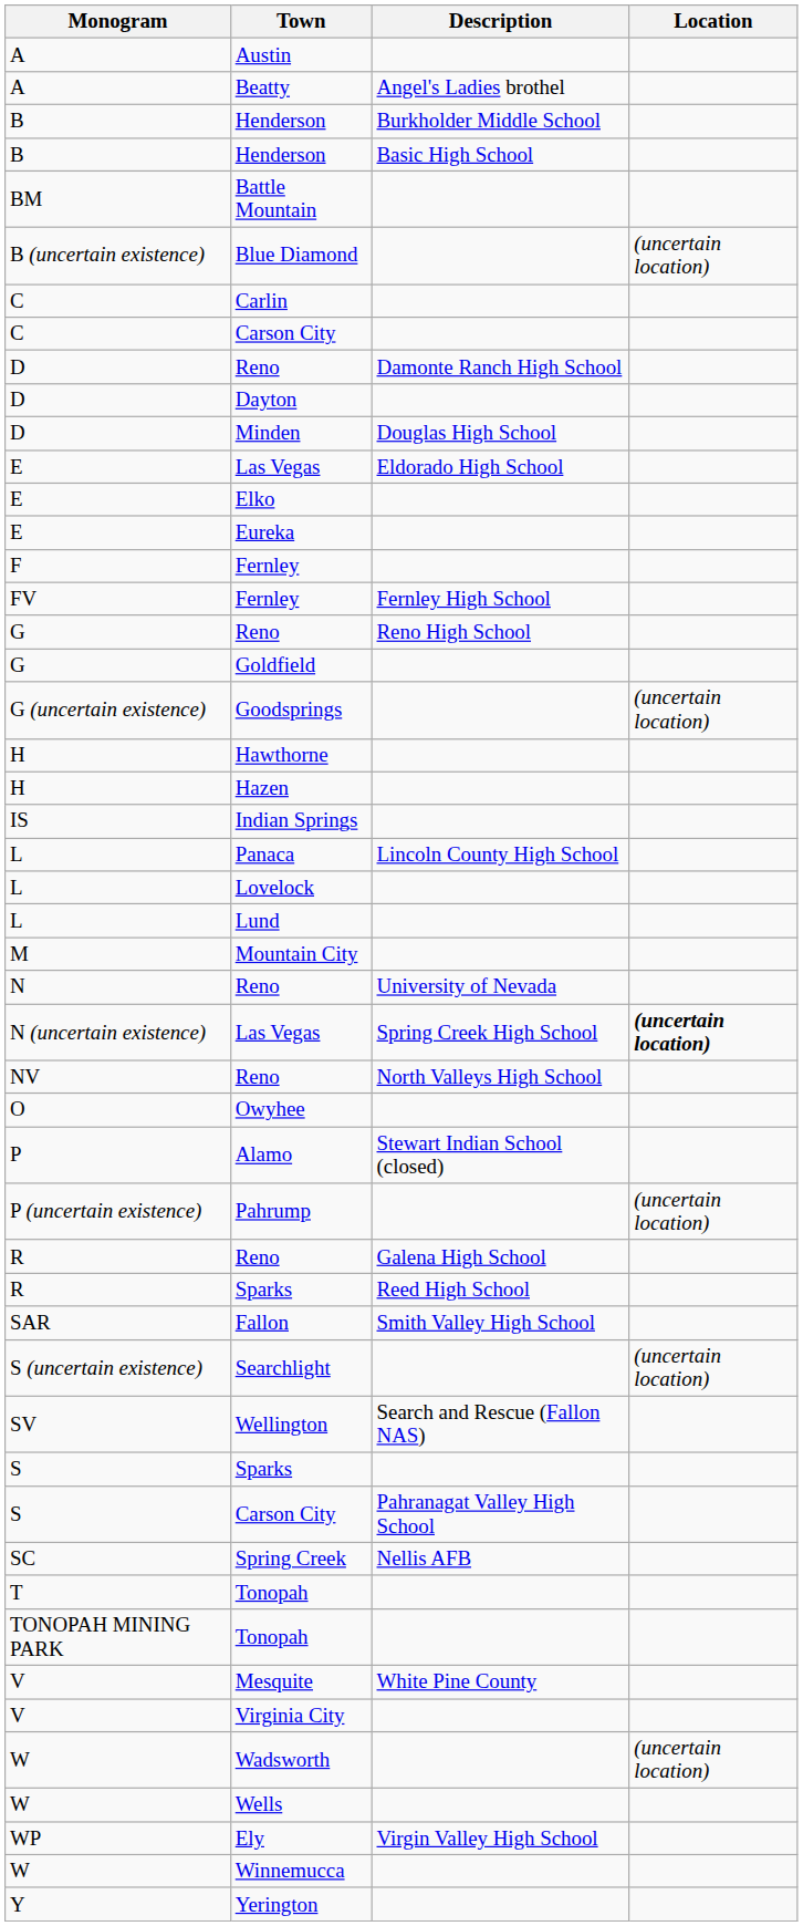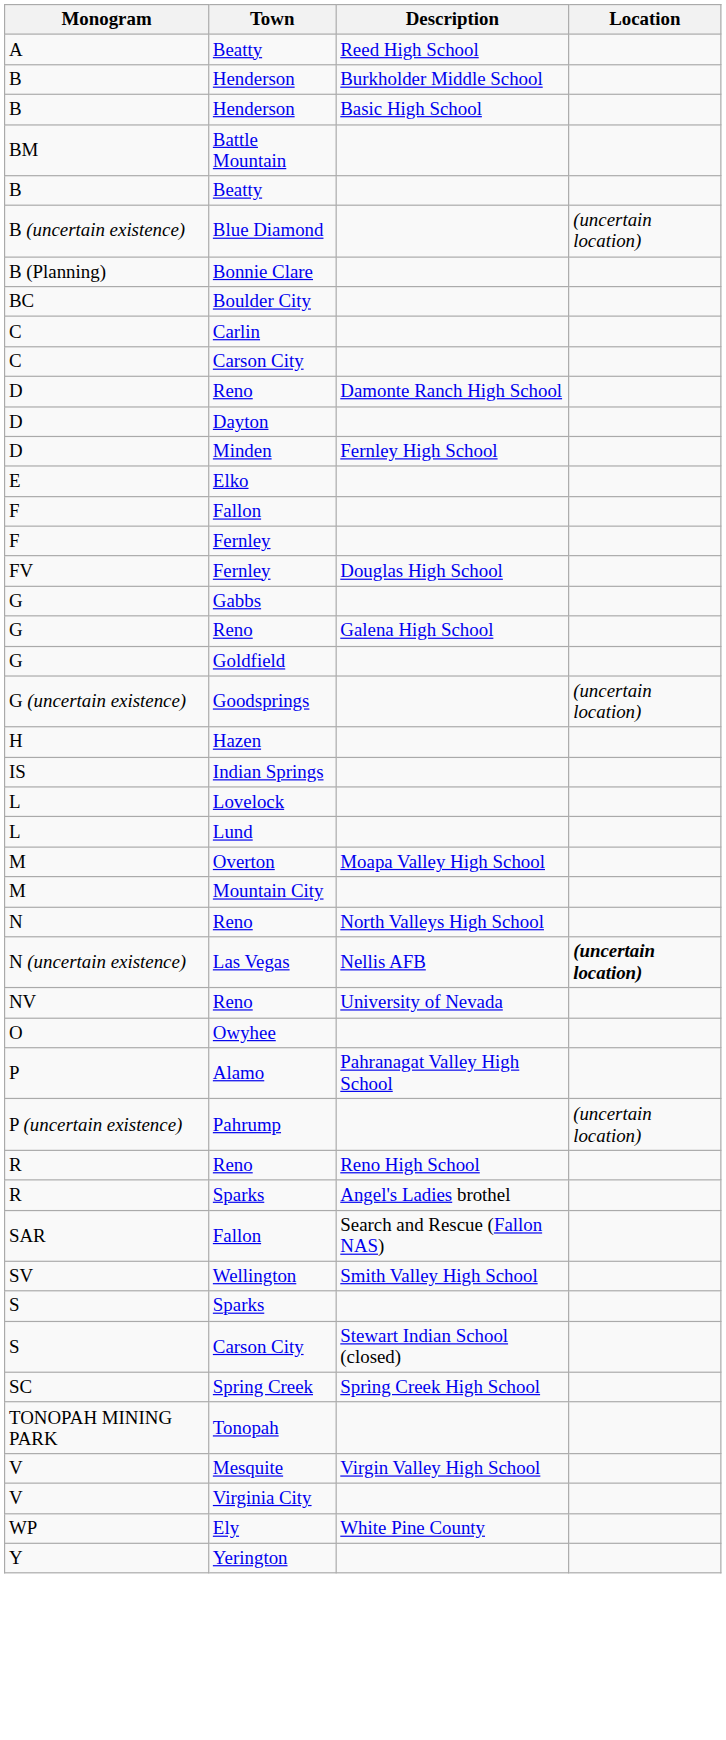- row: A | Austin
A / Beatty | Description: Angel's Ladies brothel -> Reed High School
+ row: B | Beatty
+ row: B (Planning) | Bonnie Clare
+ row: BC | Boulder City
Minden | Description: Douglas High School -> Fernley High School
- row: E | Las Vegas | Eldorado High School
- row: E | Eureka
+ row: F | Fallon
FV / Fernley | Description: Fernley High School -> Douglas High School
+ row: G | Gabbs
G / Reno | Description: Reno High School -> Galena High School
- row: H | Hawthorne
- row: L | Panaca | Lincoln County High School
+ row: M | Overton | Moapa Valley High School
N / Reno | Description: University of Nevada -> North Valleys High School
N (uncertain existence) / Las Vegas | Description: Spring Creek High School -> Nellis AFB
NV / Reno | Description: North Valleys High School -> University of Nevada
Alamo | Description: Stewart Indian School (closed) -> Pahranagat Valley High School
R / Reno | Description: Galena High School -> Reno High School
R / Sparks | Description: Reed High School -> Angel's Ladies brothel
SAR / Fallon | Description: Smith Valley High School -> Search and Rescue (Fallon NAS)
- row: S (uncertain existence) | Searchlight | (uncertain location)
Wellington | Description: Search and Rescue (Fallon NAS) -> Smith Valley High School
S / Carson City | Description: Pahranagat Valley High School -> Stewart Indian School (closed)
Spring Creek | Description: Nellis AFB -> Spring Creek High School
- row: T | Tonopah
Mesquite | Description: White Pine County -> Virgin Valley High School
- row: W | Wadsworth | (uncertain location)
- row: W | Wells
Ely | Description: Virgin Valley High School -> White Pine County
- row: W | Winnemucca
